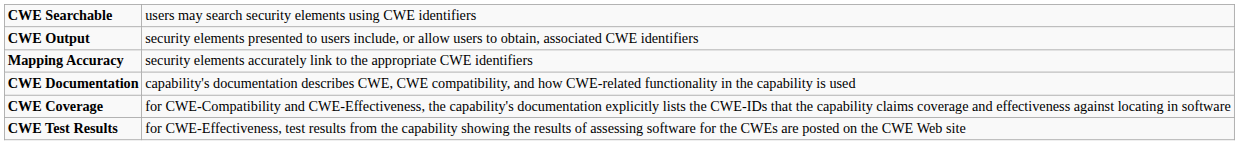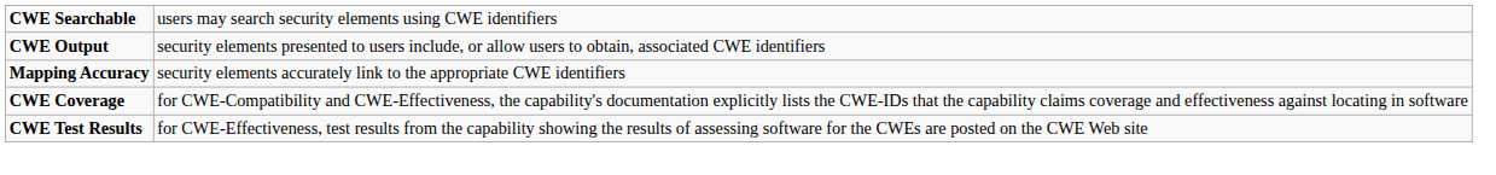- row: CWE Documentation | capability's documentation describes CWE, CWE compatibility, and how CWE-related functionality in the capability is used
